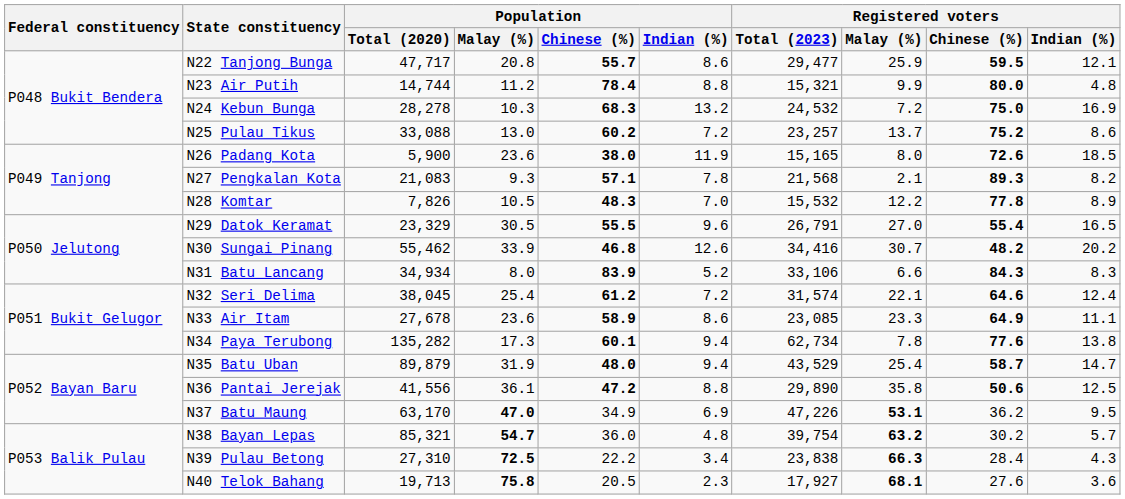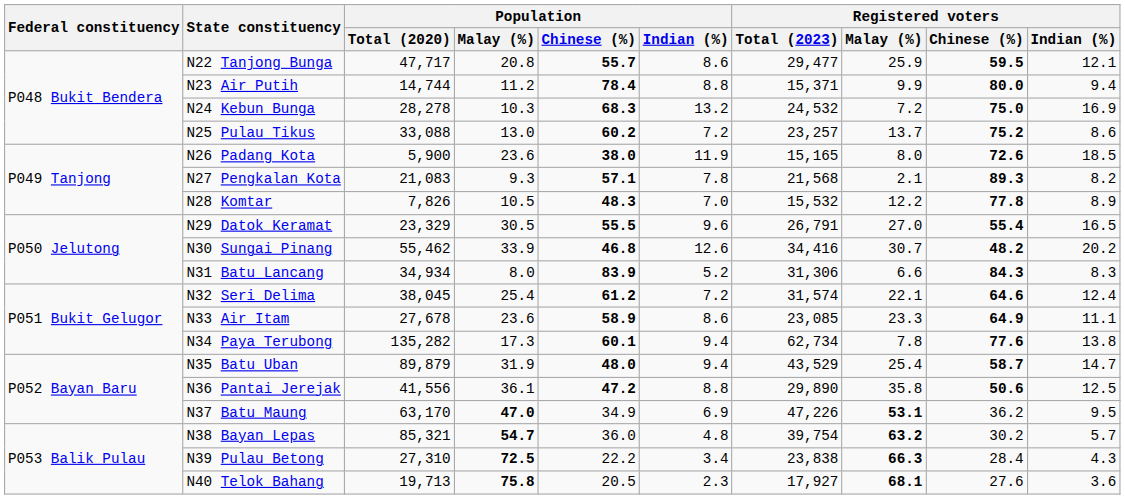N23 Air Putih | Registered voters / Total (2023): 15,321 -> 15,371
N23 Air Putih | Registered voters / Indian (%): 4.8 -> 9.4
N31 Batu Lancang | Registered voters / Total (2023): 33,106 -> 31,306
